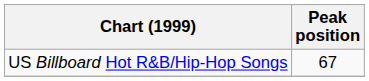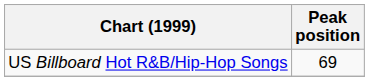US Billboard Hot R&B/Hip-Hop Songs | Peak position: 67 -> 69
